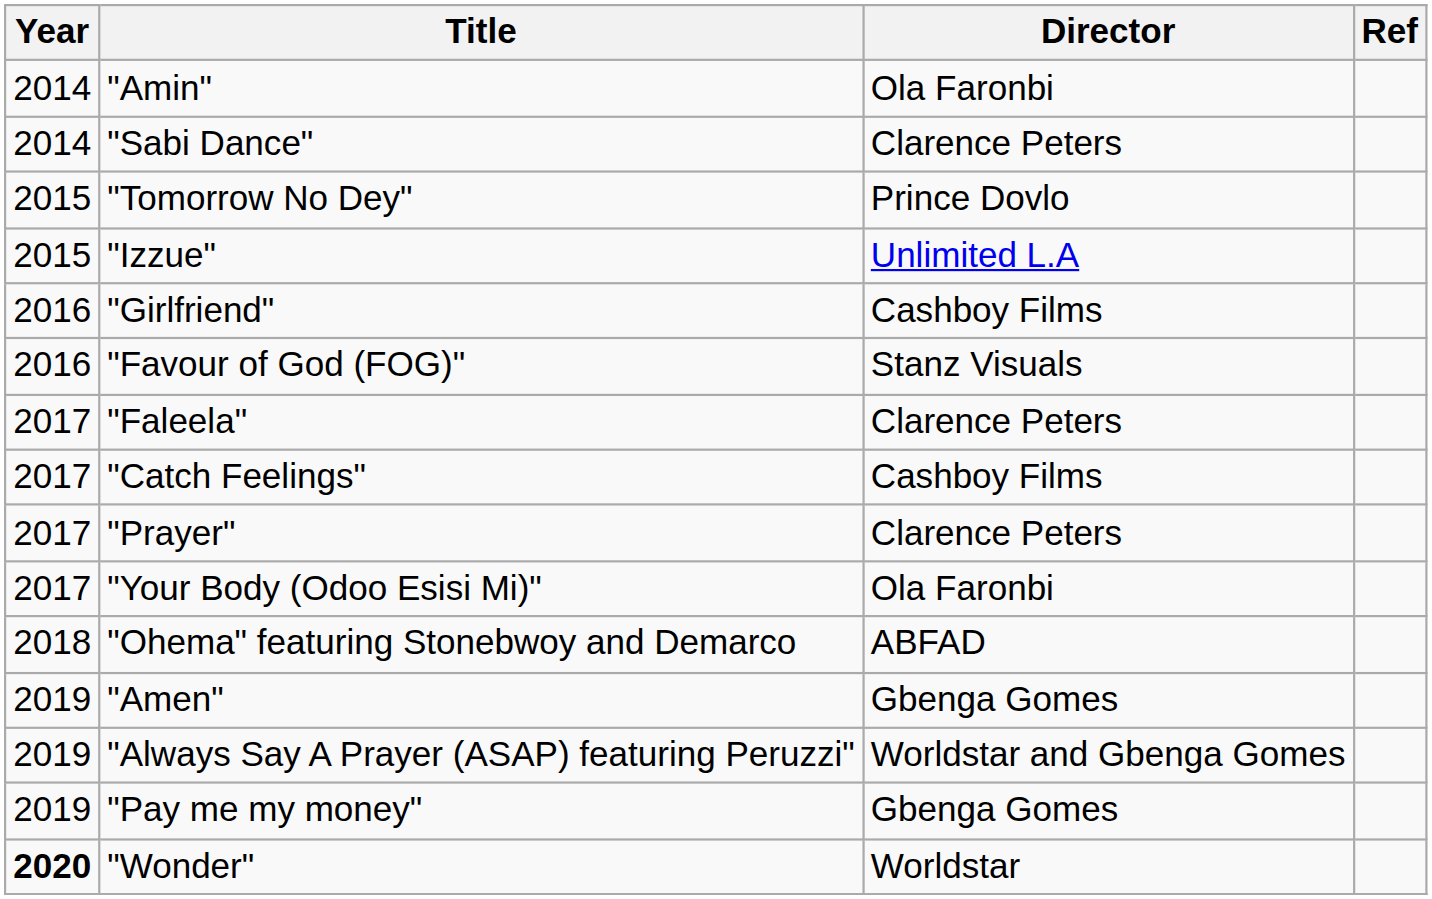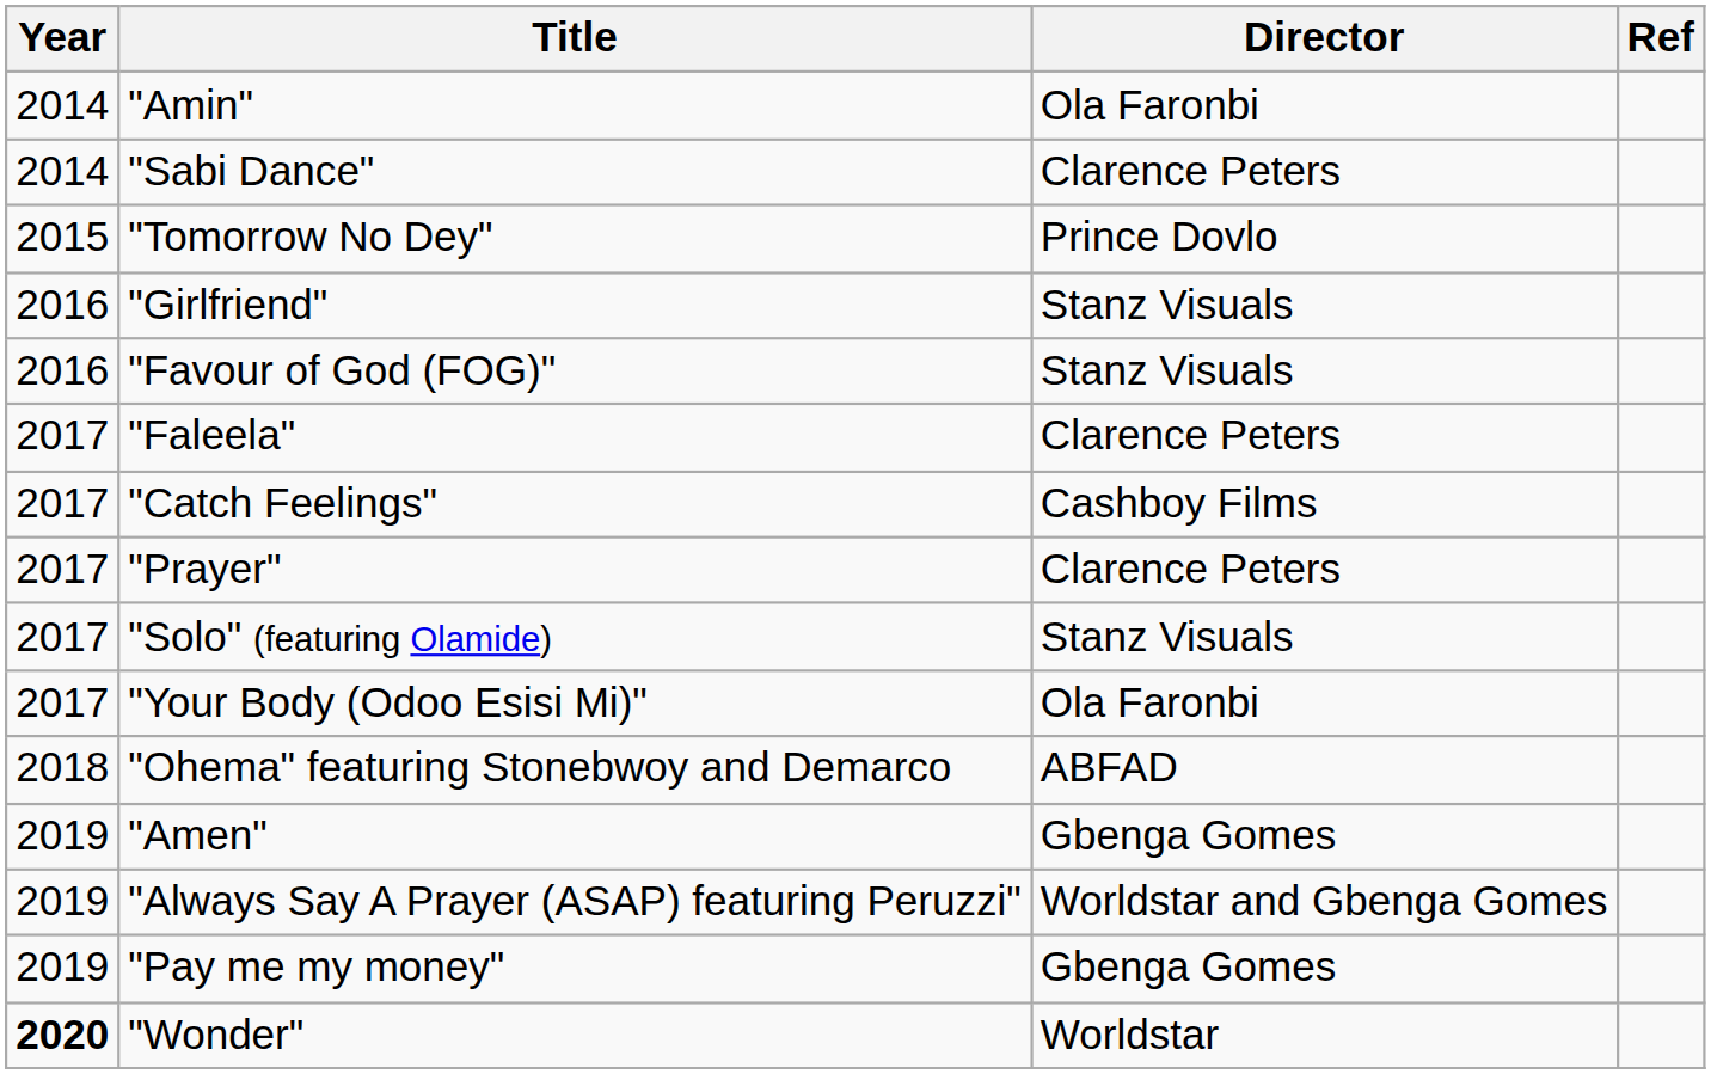- row: 2015 | "Izzue" | Unlimited L.A
"Girlfriend" | Director: Cashboy Films -> Stanz Visuals
+ row: 2017 | "Solo" (featuring Olamide) | Stanz Visuals
